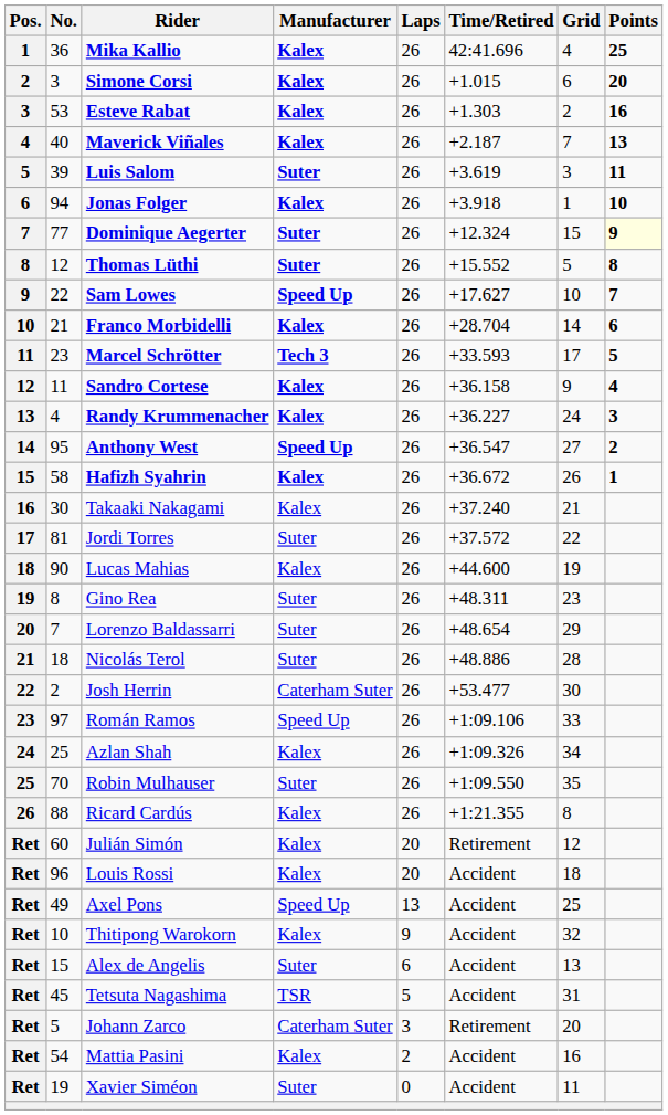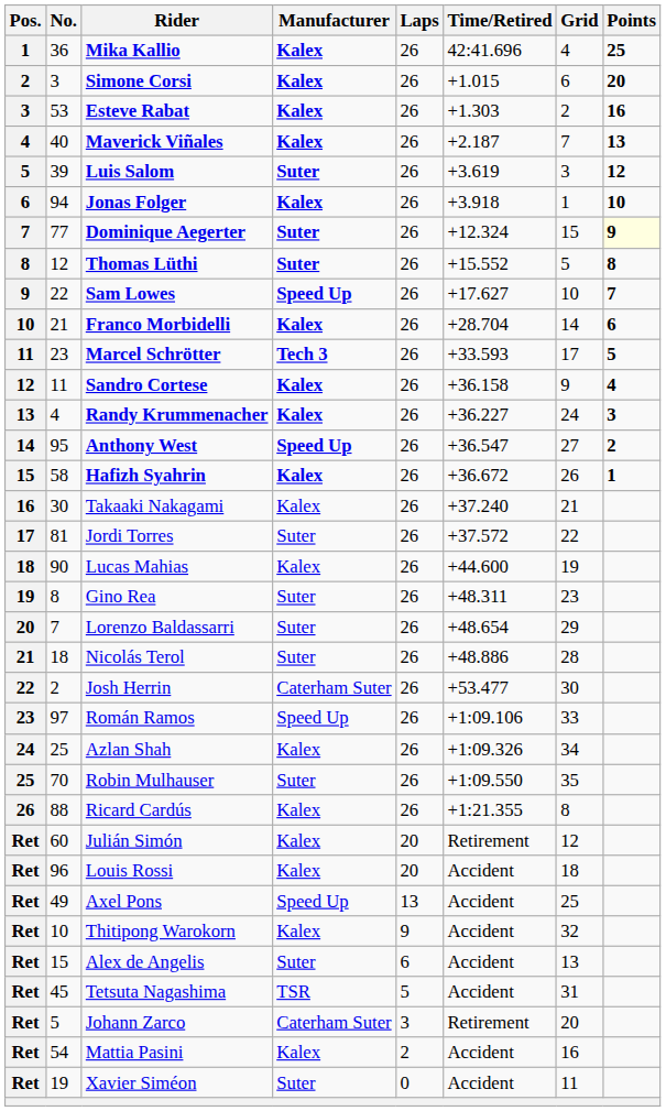Luis Salom | Points: 11 -> 12
